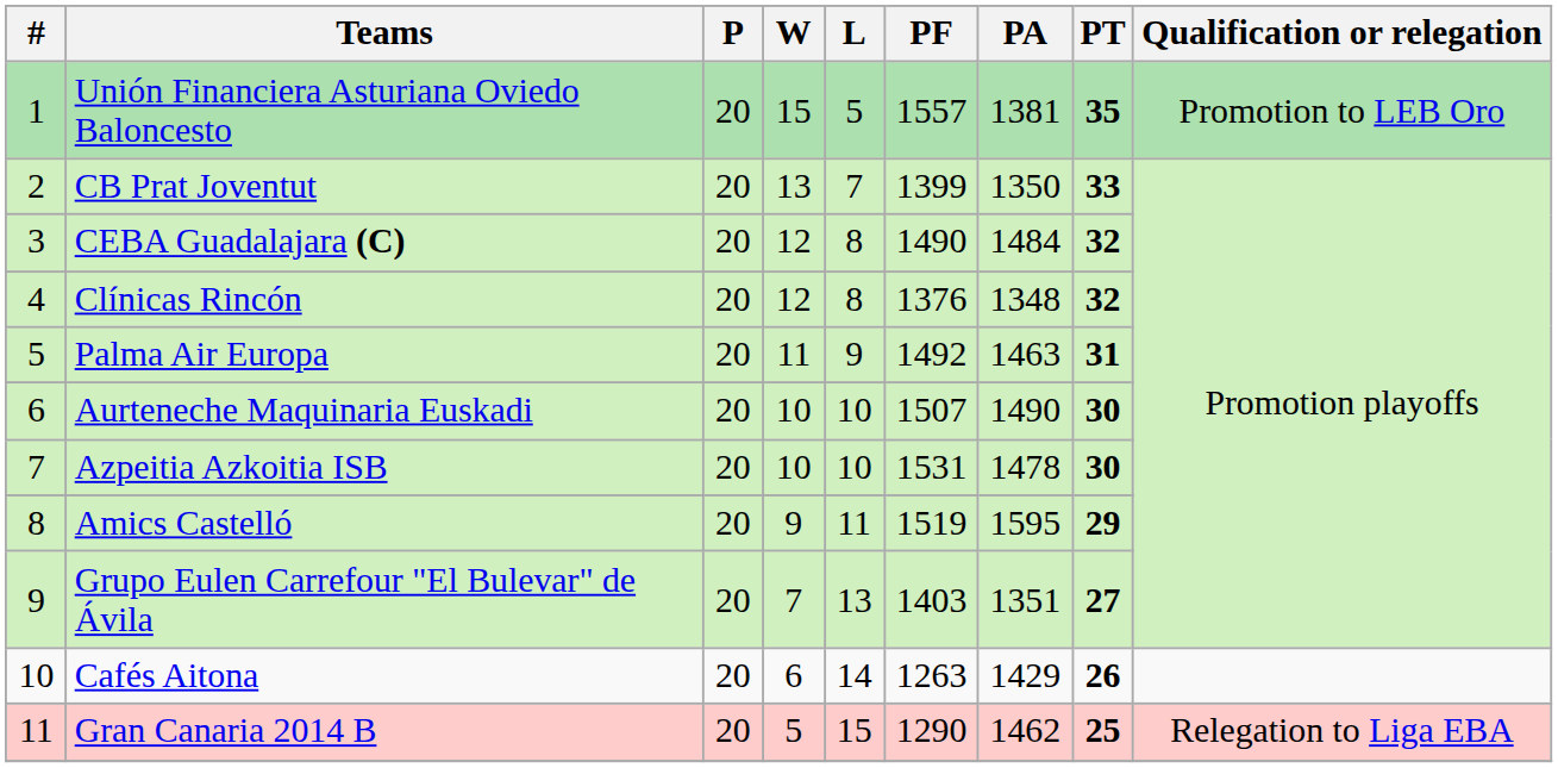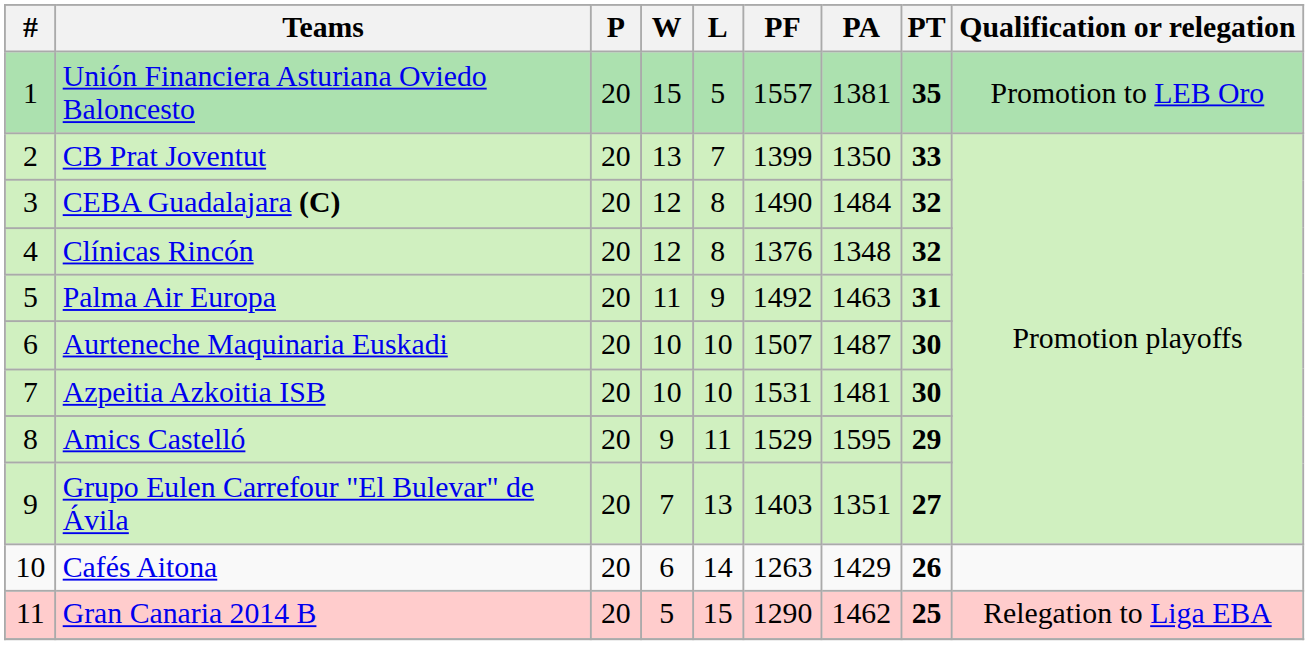Aurteneche Maquinaria Euskadi | PA: 1490 -> 1487
Azpeitia Azkoitia ISB | PA: 1478 -> 1481
Amics Castelló | PF: 1519 -> 1529
